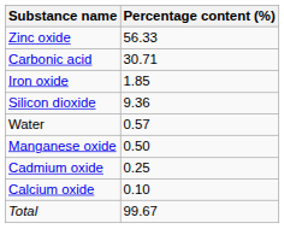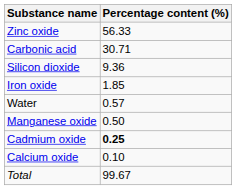rows swapped: Silicon dioxide <-> Iron oxide
Cadmium oxide | Percentage content (%): normal -> bold
